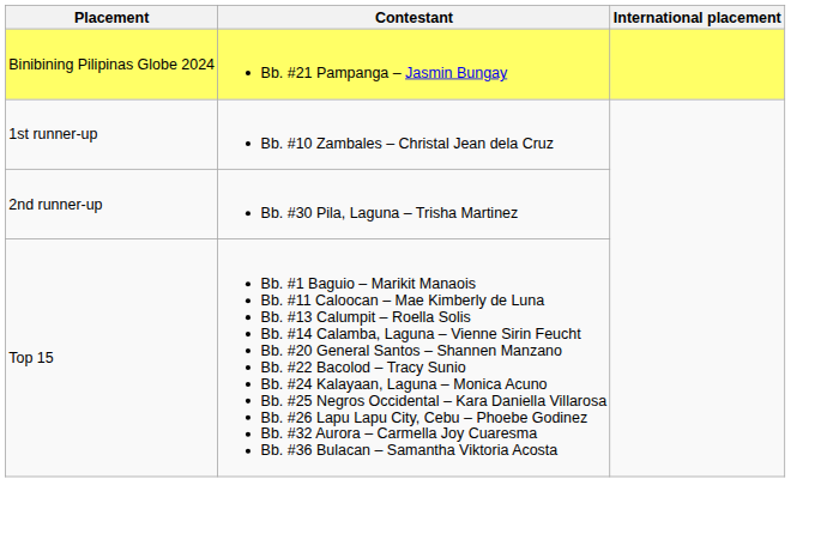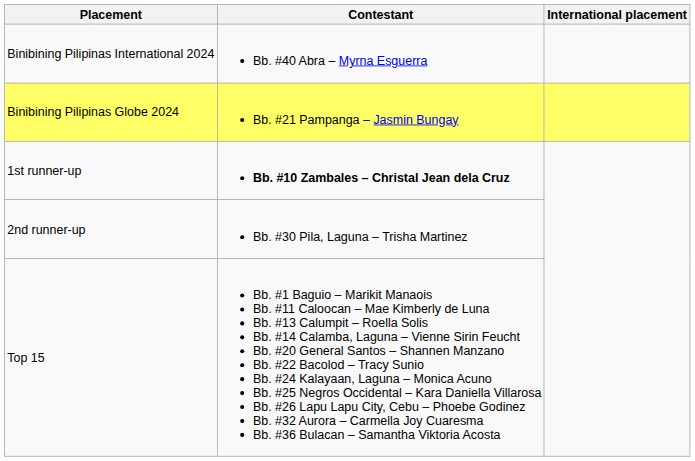+ row: Binibining Pilipinas International 2024 | Bb. #40 Abra – Myrna Esguerra
1st runner-up | Contestant: normal -> bold
